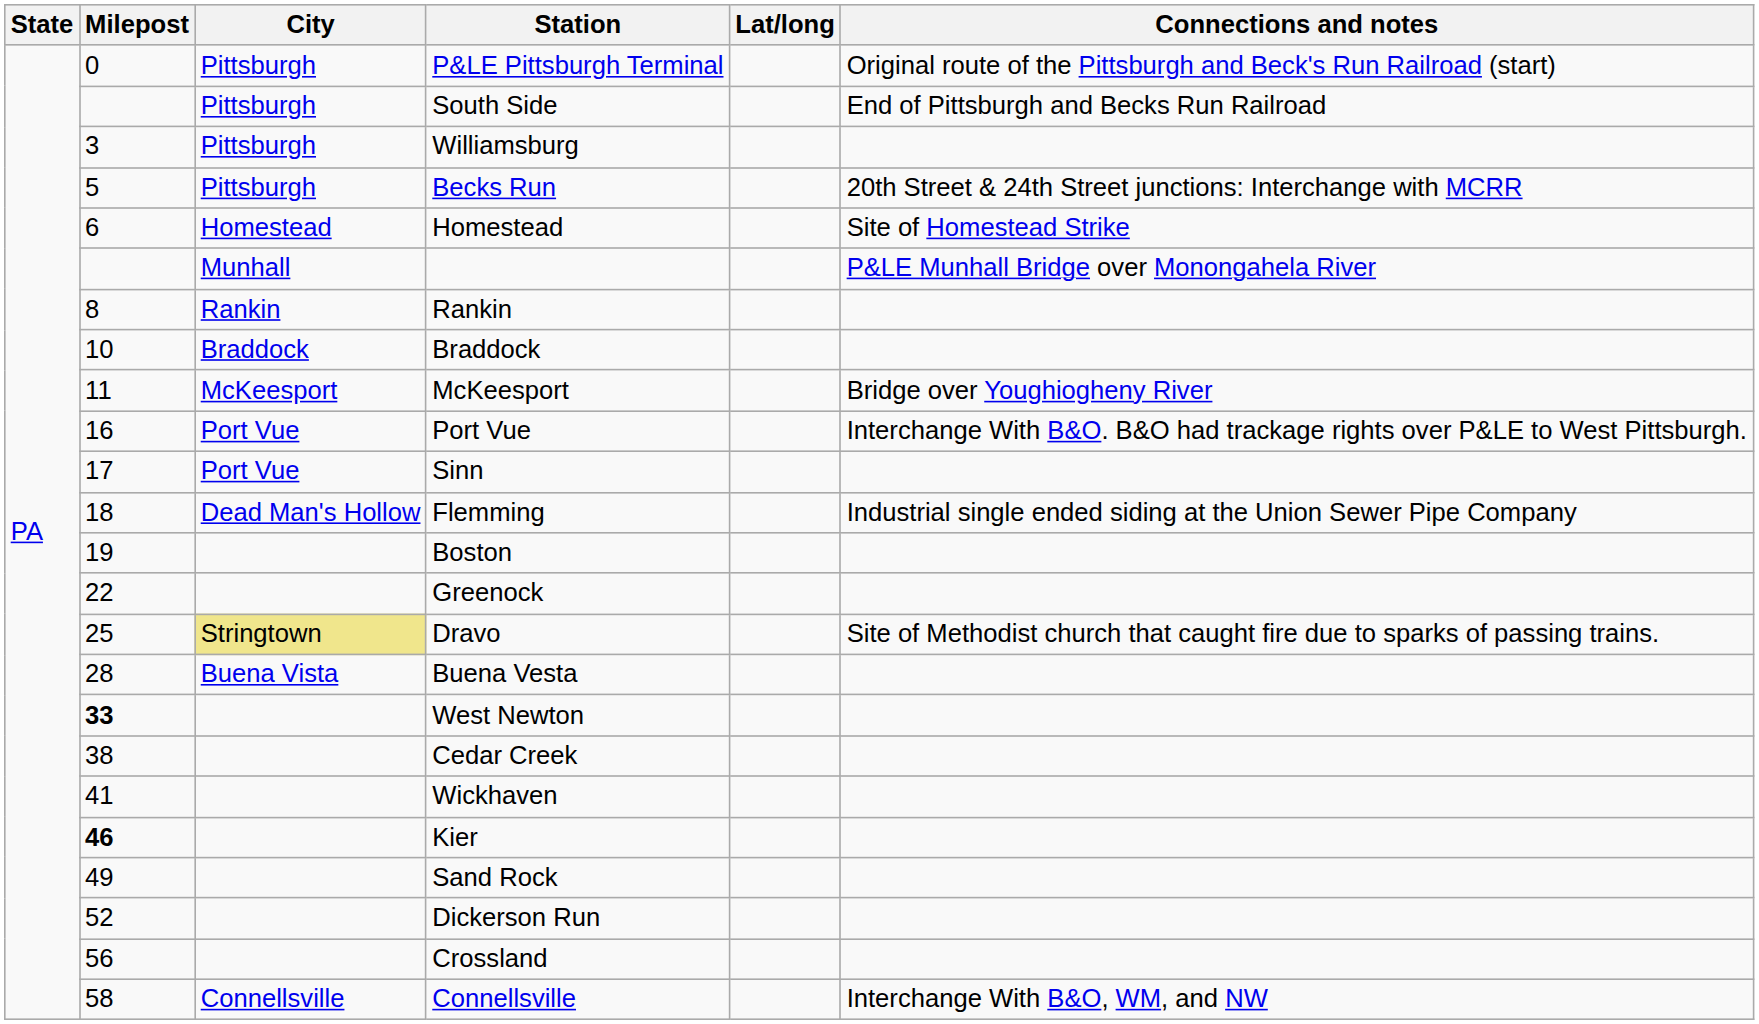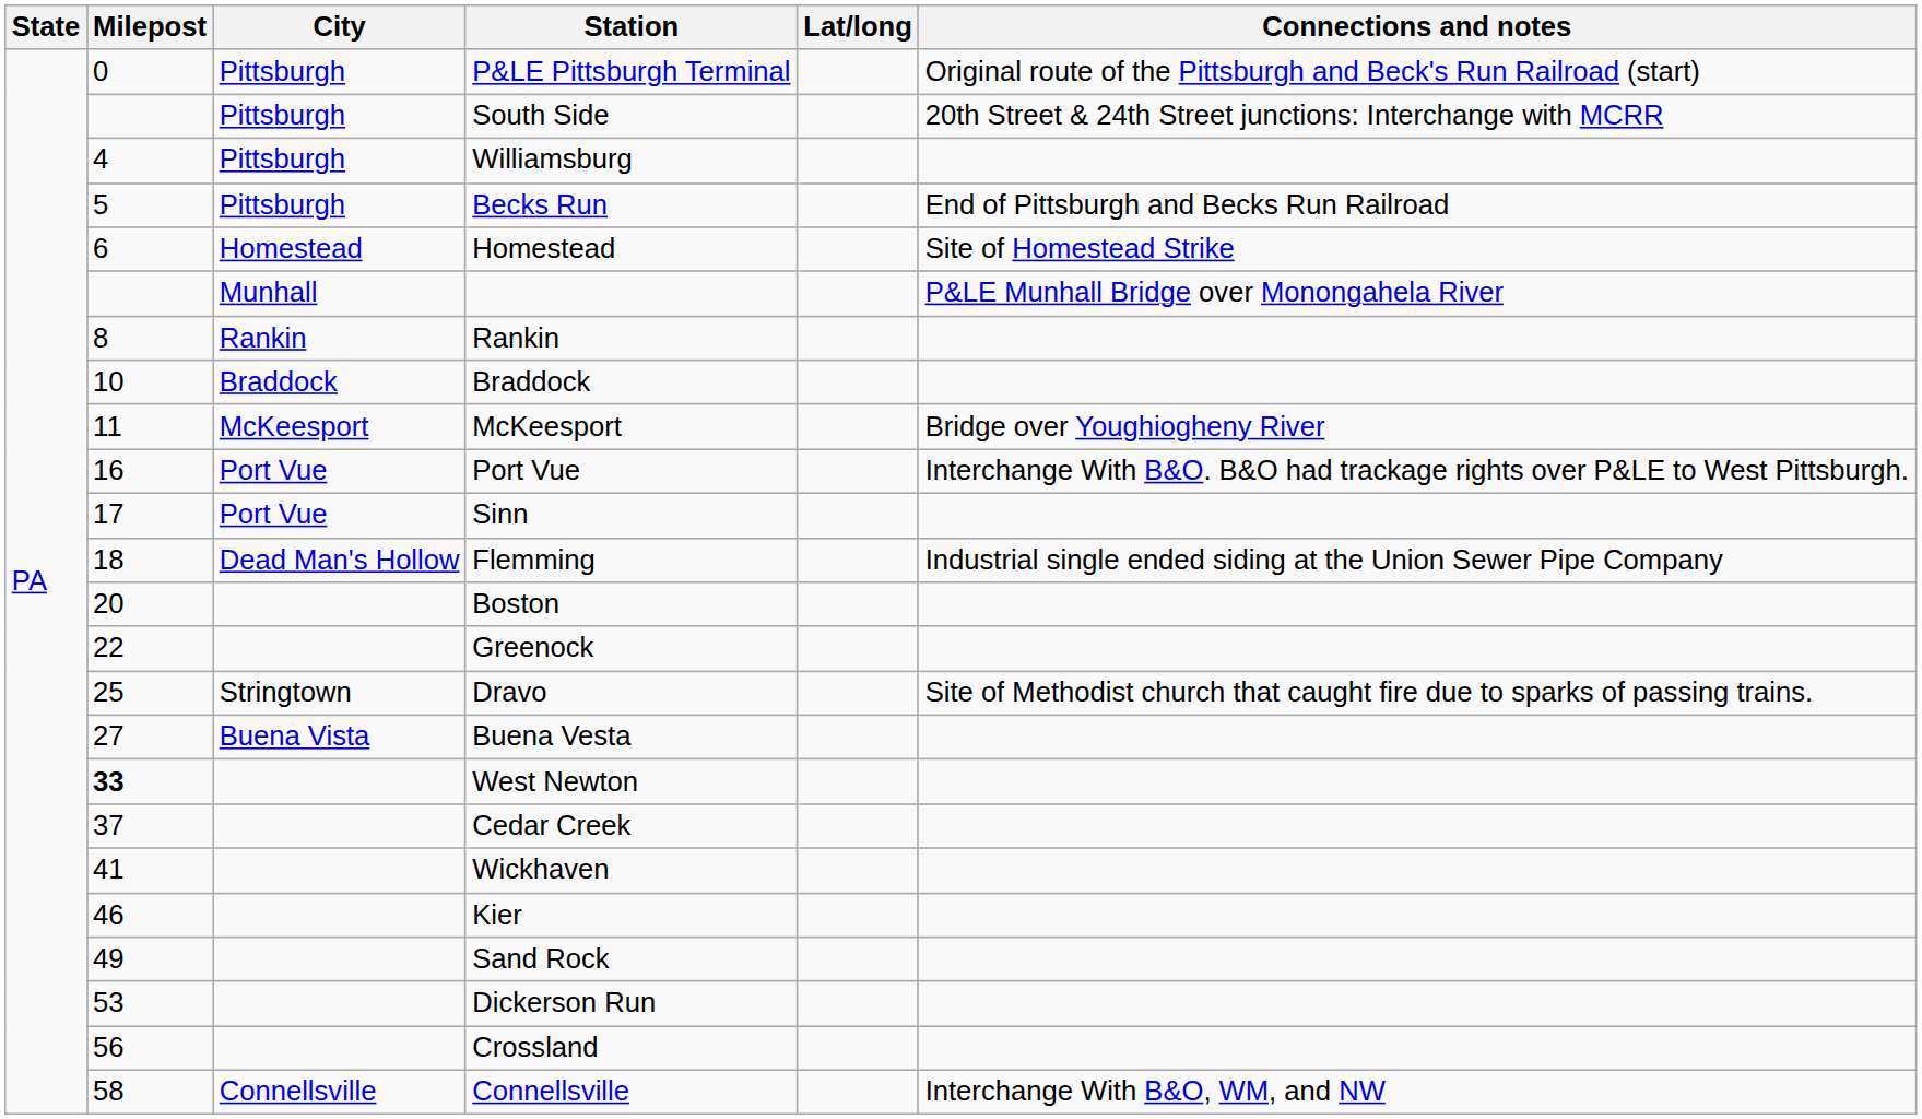South Side | Connections and notes: End of Pittsburgh and Becks Run Railroad -> 20th Street & 24th Street junctions: Interchange with MCRR
Williamsburg | Milepost: 3 -> 4
Becks Run | Connections and notes: 20th Street & 24th Street junctions: Interchange with MCRR -> End of Pittsburgh and Becks Run Railroad
Boston | Milepost: 19 -> 20
Dravo | City: khaki background -> no background
Buena Vesta | Milepost: 28 -> 27
Cedar Creek | Milepost: 38 -> 37
Kier | Milepost: bold -> normal
Dickerson Run | Milepost: 52 -> 53
